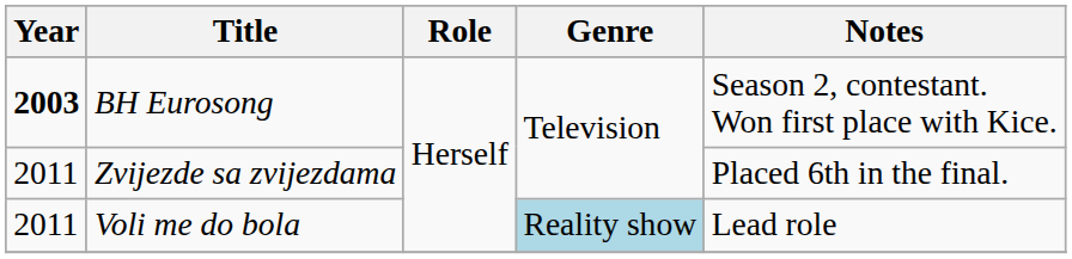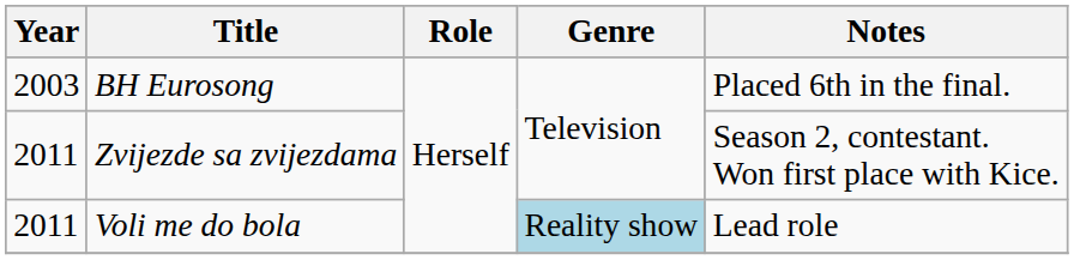BH Eurosong | Year: bold -> normal
BH Eurosong | Notes: Season 2, contestant. Won first place with Kice. -> Placed 6th in the final.
Zvijezde sa zvijezdama | Notes: Placed 6th in the final. -> Season 2, contestant. Won first place with Kice.
